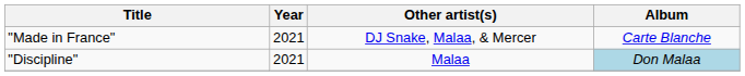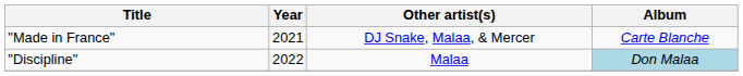"Discipline" | Year: 2021 -> 2022
